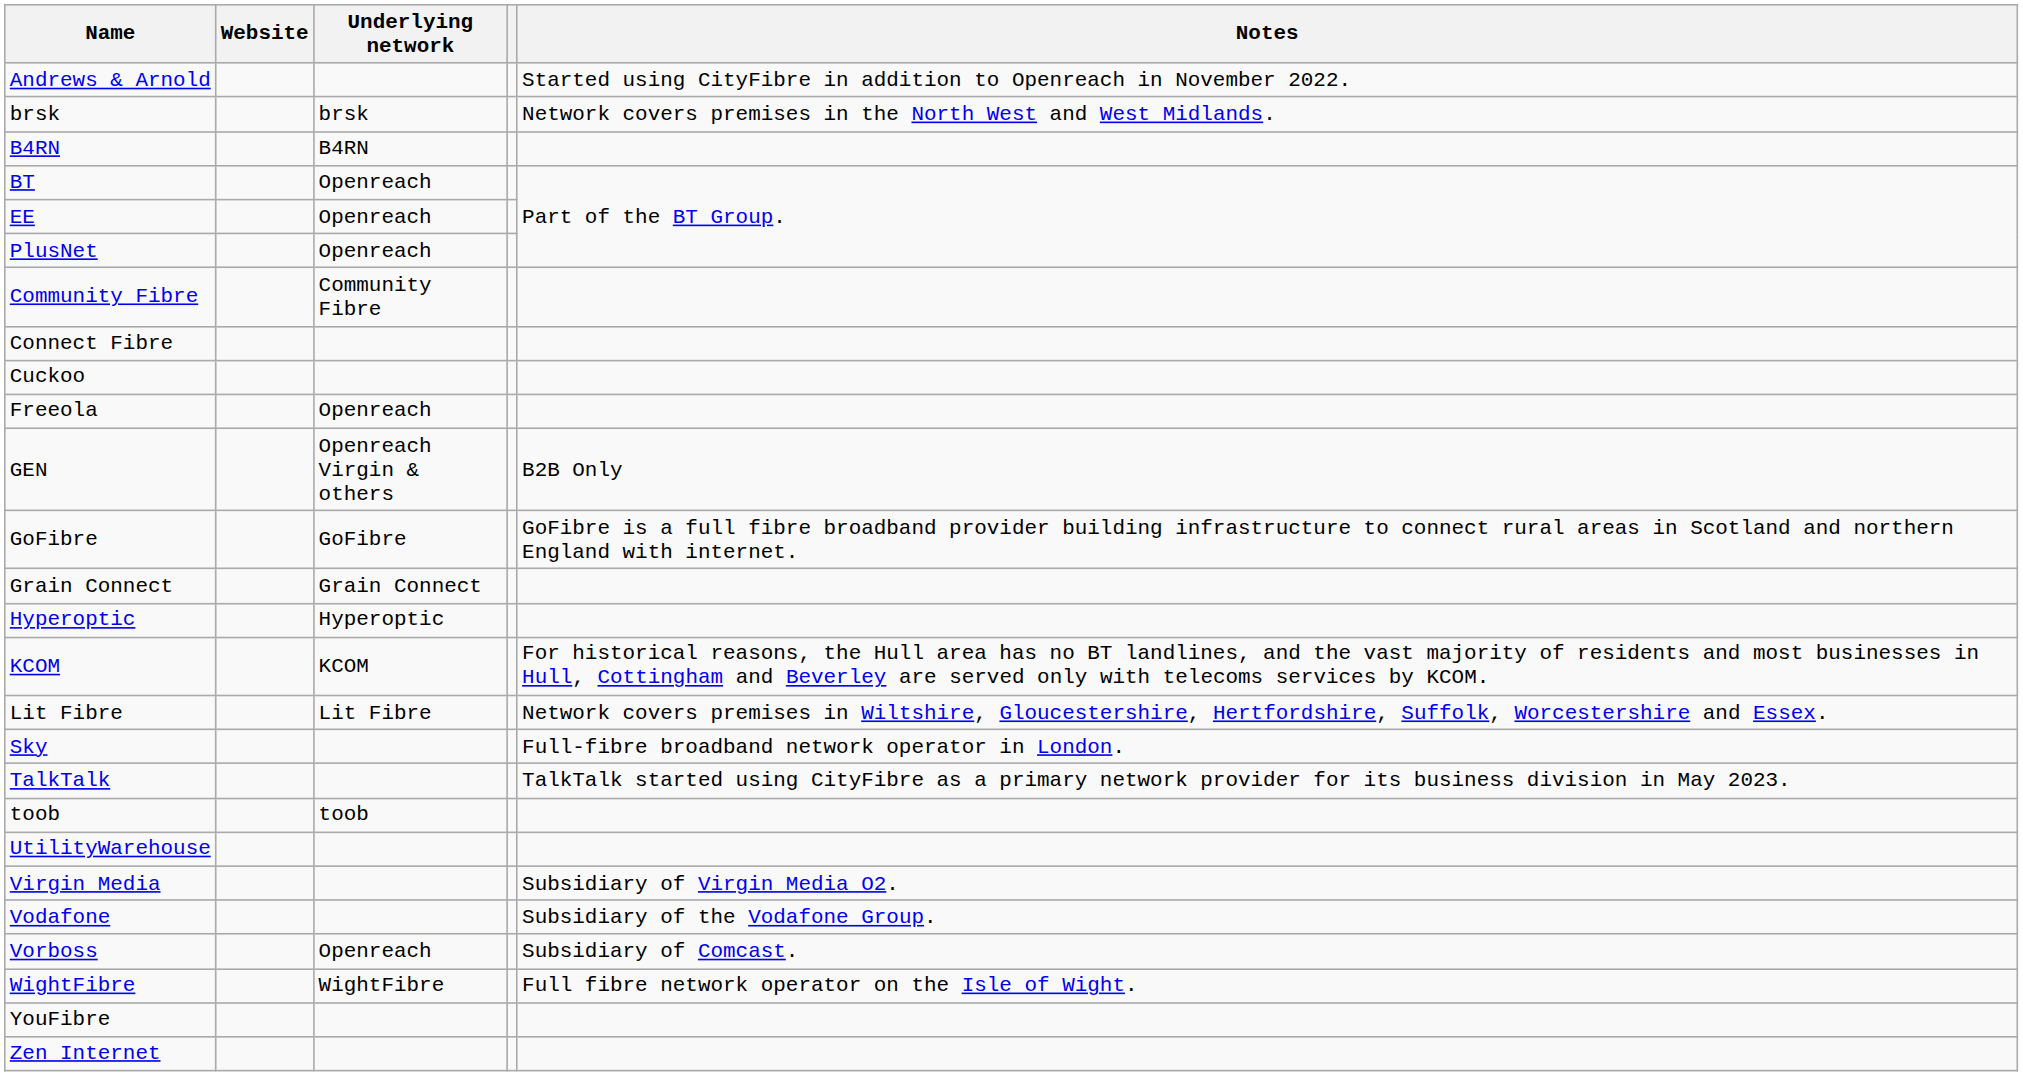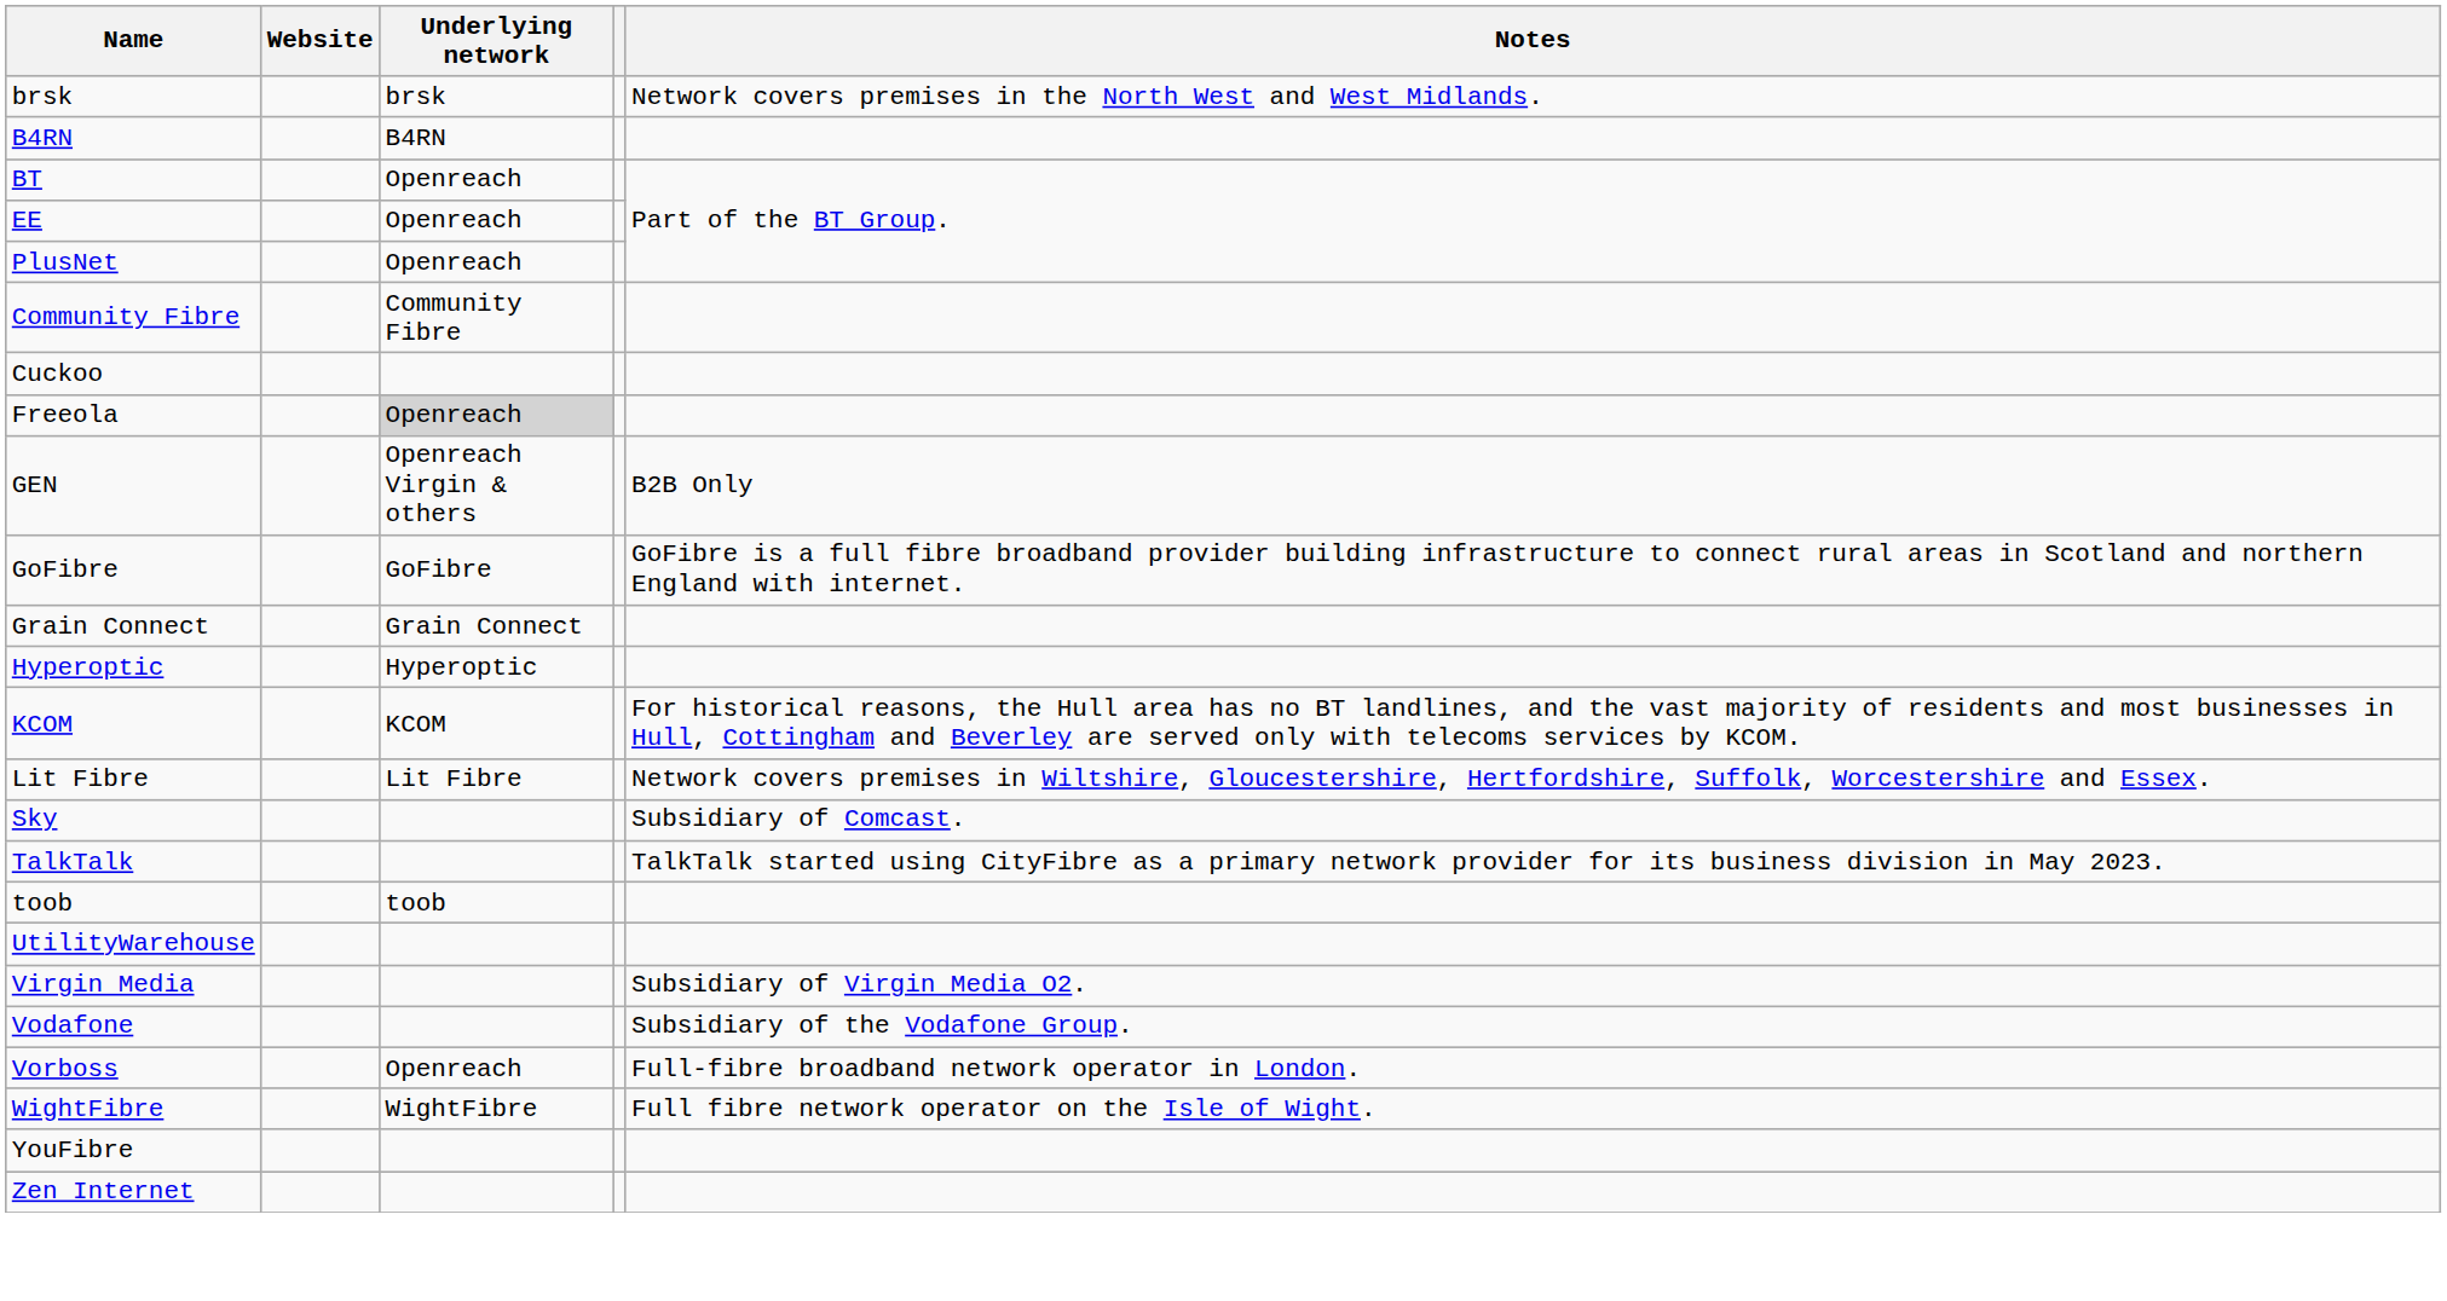- row: Andrews & Arnold | Started using CityFibre in addition to Openreach in November 2022.
- row: Connect Fibre
Freeola | Underlying network: no background -> lightgrey background
Sky | Notes: Full-fibre broadband network operator in London. -> Subsidiary of Comcast.
Vorboss | Notes: Subsidiary of Comcast. -> Full-fibre broadband network operator in London.
